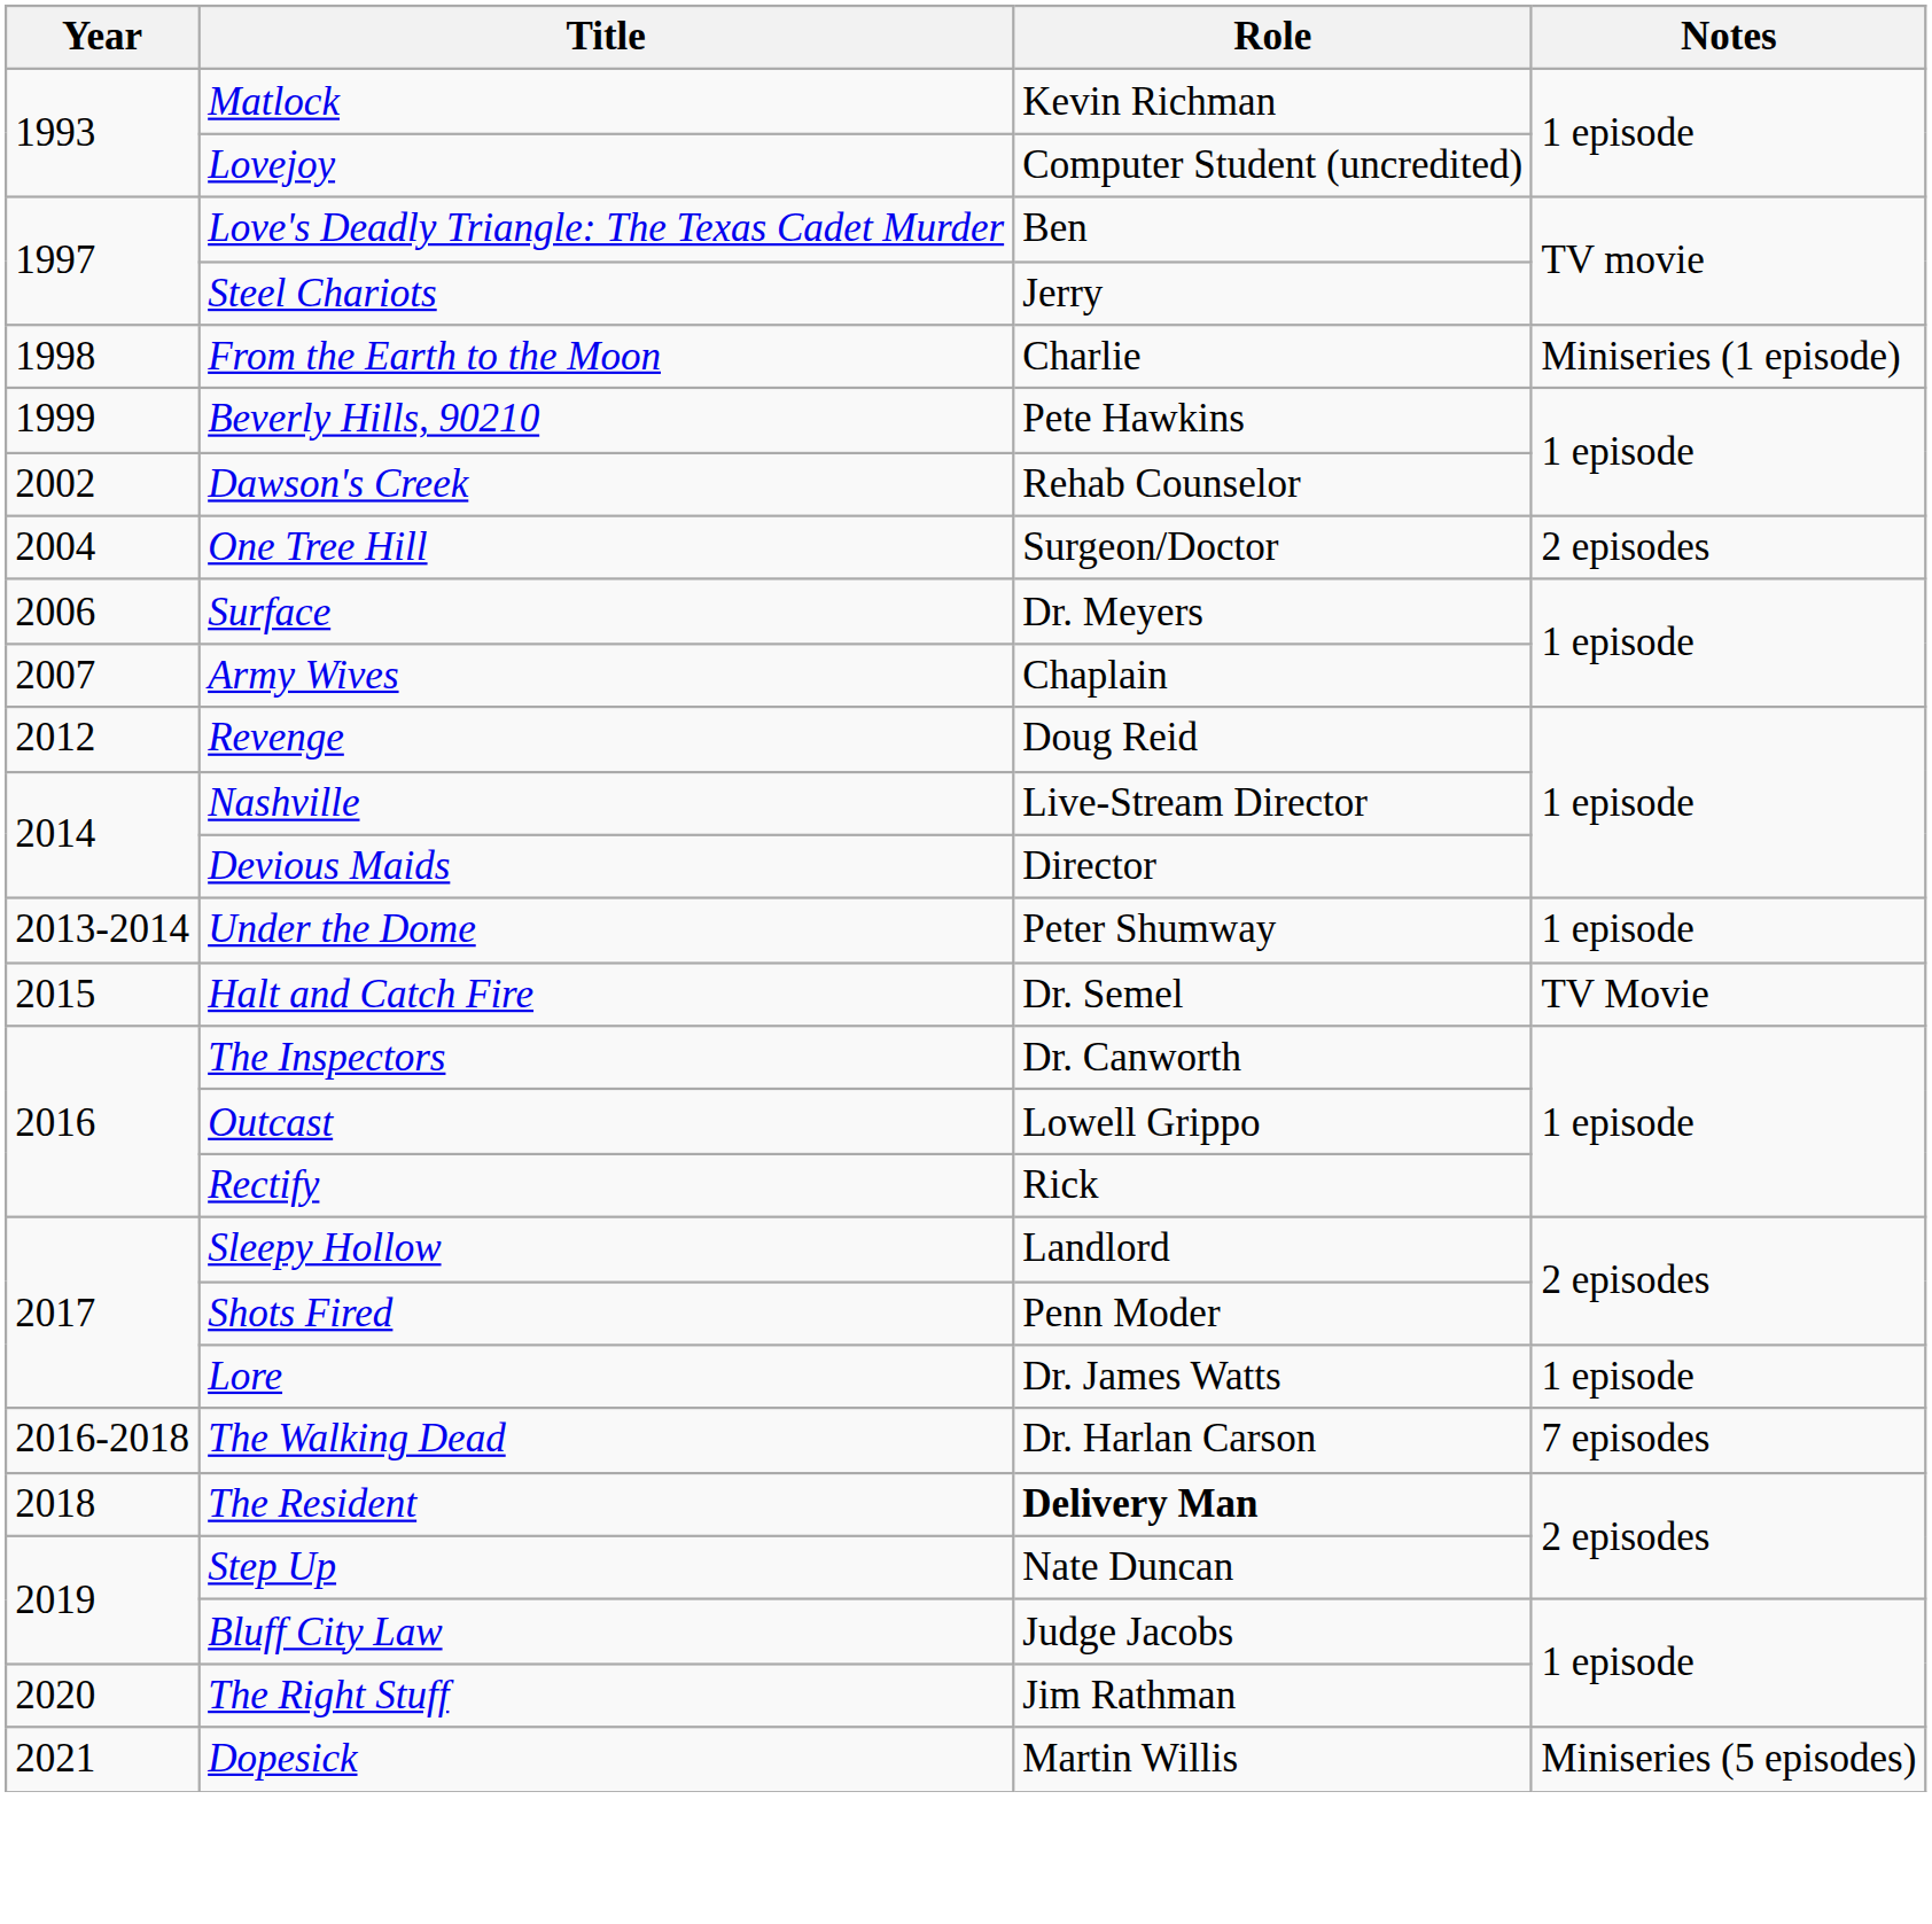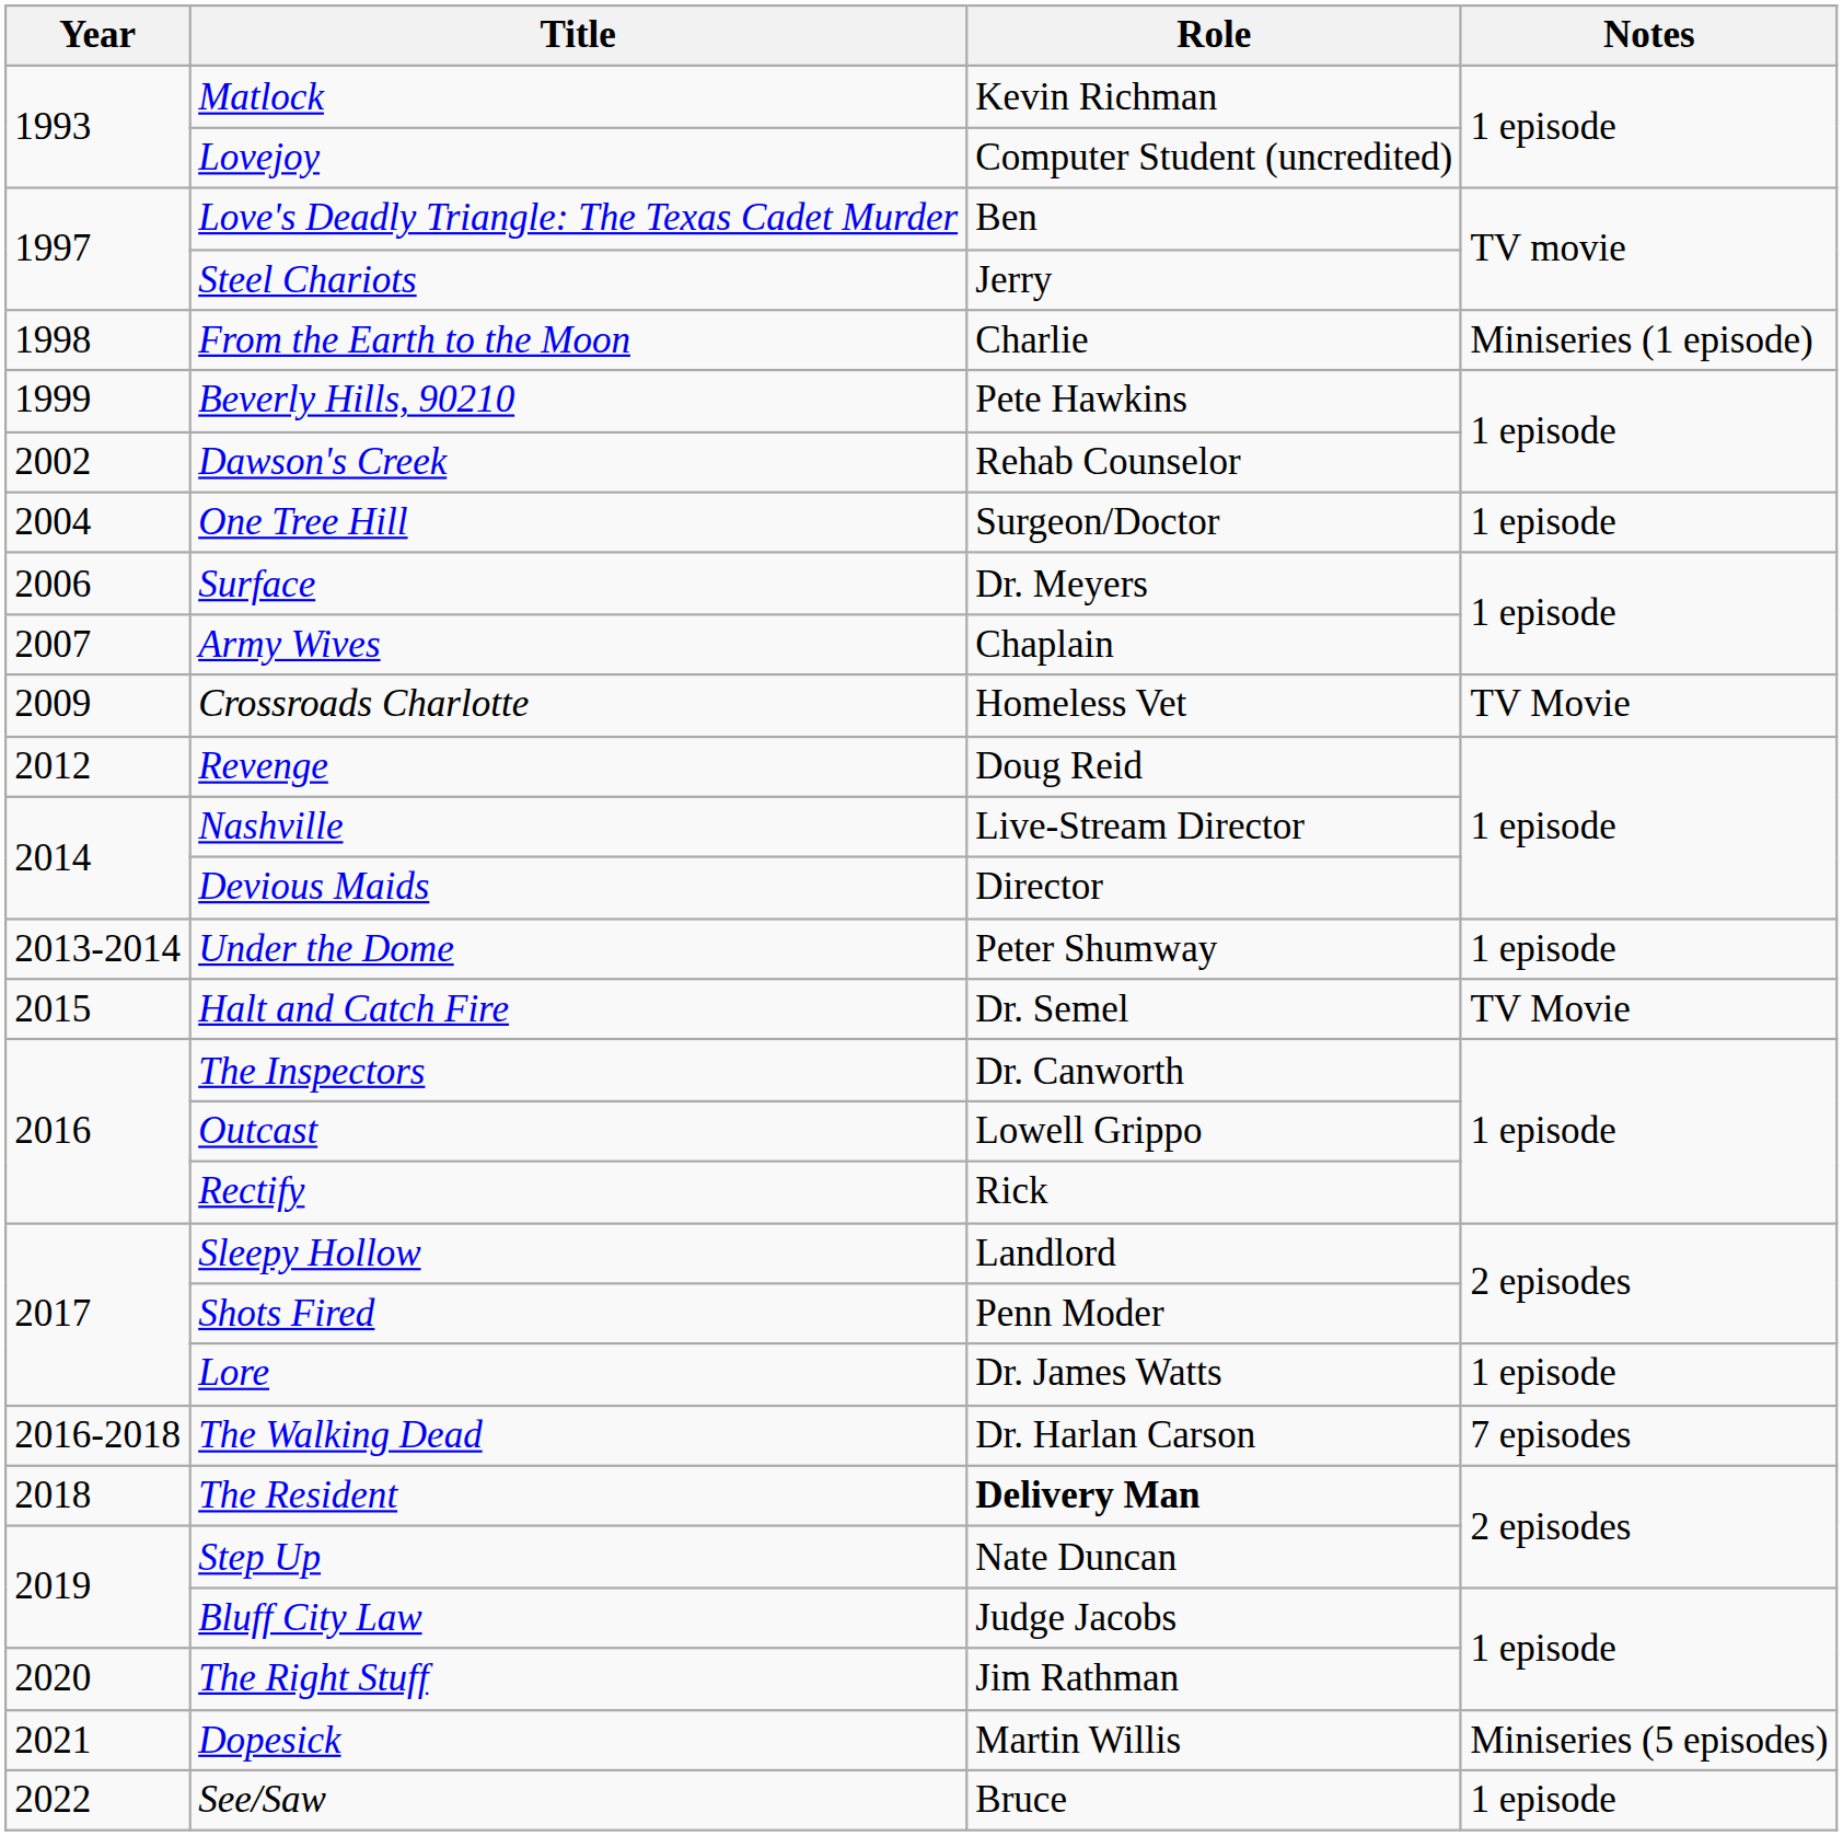One Tree Hill | Notes: 2 episodes -> 1 episode
+ row: 2009 | Crossroads Charlotte | Homeless Vet | TV Movie
+ row: 2022 | See/Saw | Bruce | 1 episode
